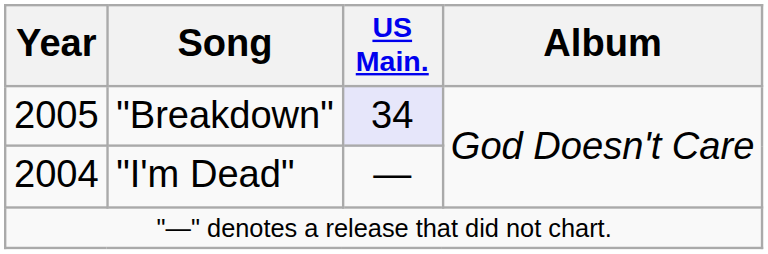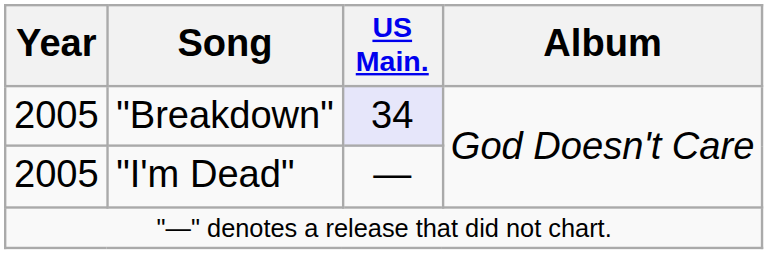"I'm Dead" | Year: 2004 -> 2005
